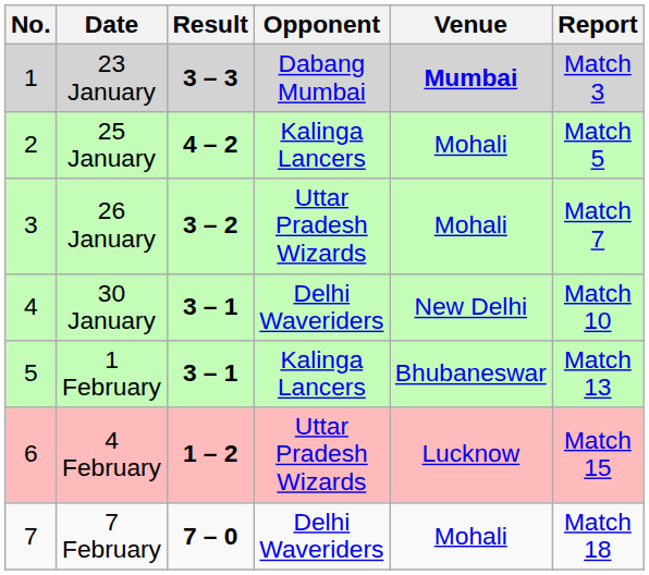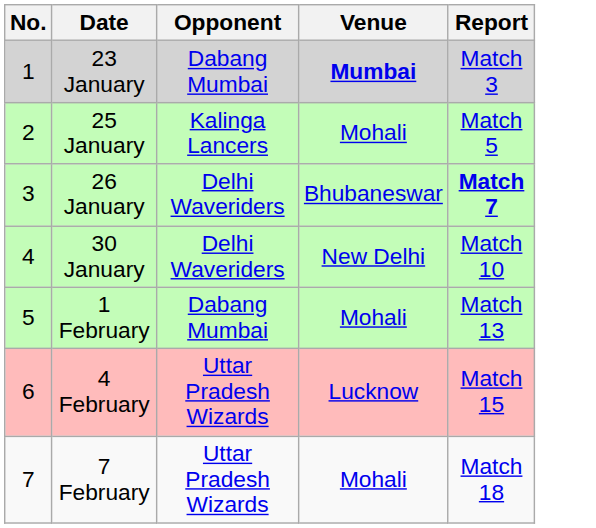- column: Result | 3 – 3 | 4 – 2 | 3 – 2 | 3 – 1 | 3 – 1 | 1 – 2 | 7 – 0
26 January | Opponent: Uttar Pradesh Wizards -> Delhi Waveriders
26 January | Venue: Mohali -> Bhubaneswar
26 January | Report: normal -> bold
1 February | Opponent: Kalinga Lancers -> Dabang Mumbai
1 February | Venue: Bhubaneswar -> Mohali
7 February | Opponent: Delhi Waveriders -> Uttar Pradesh Wizards
